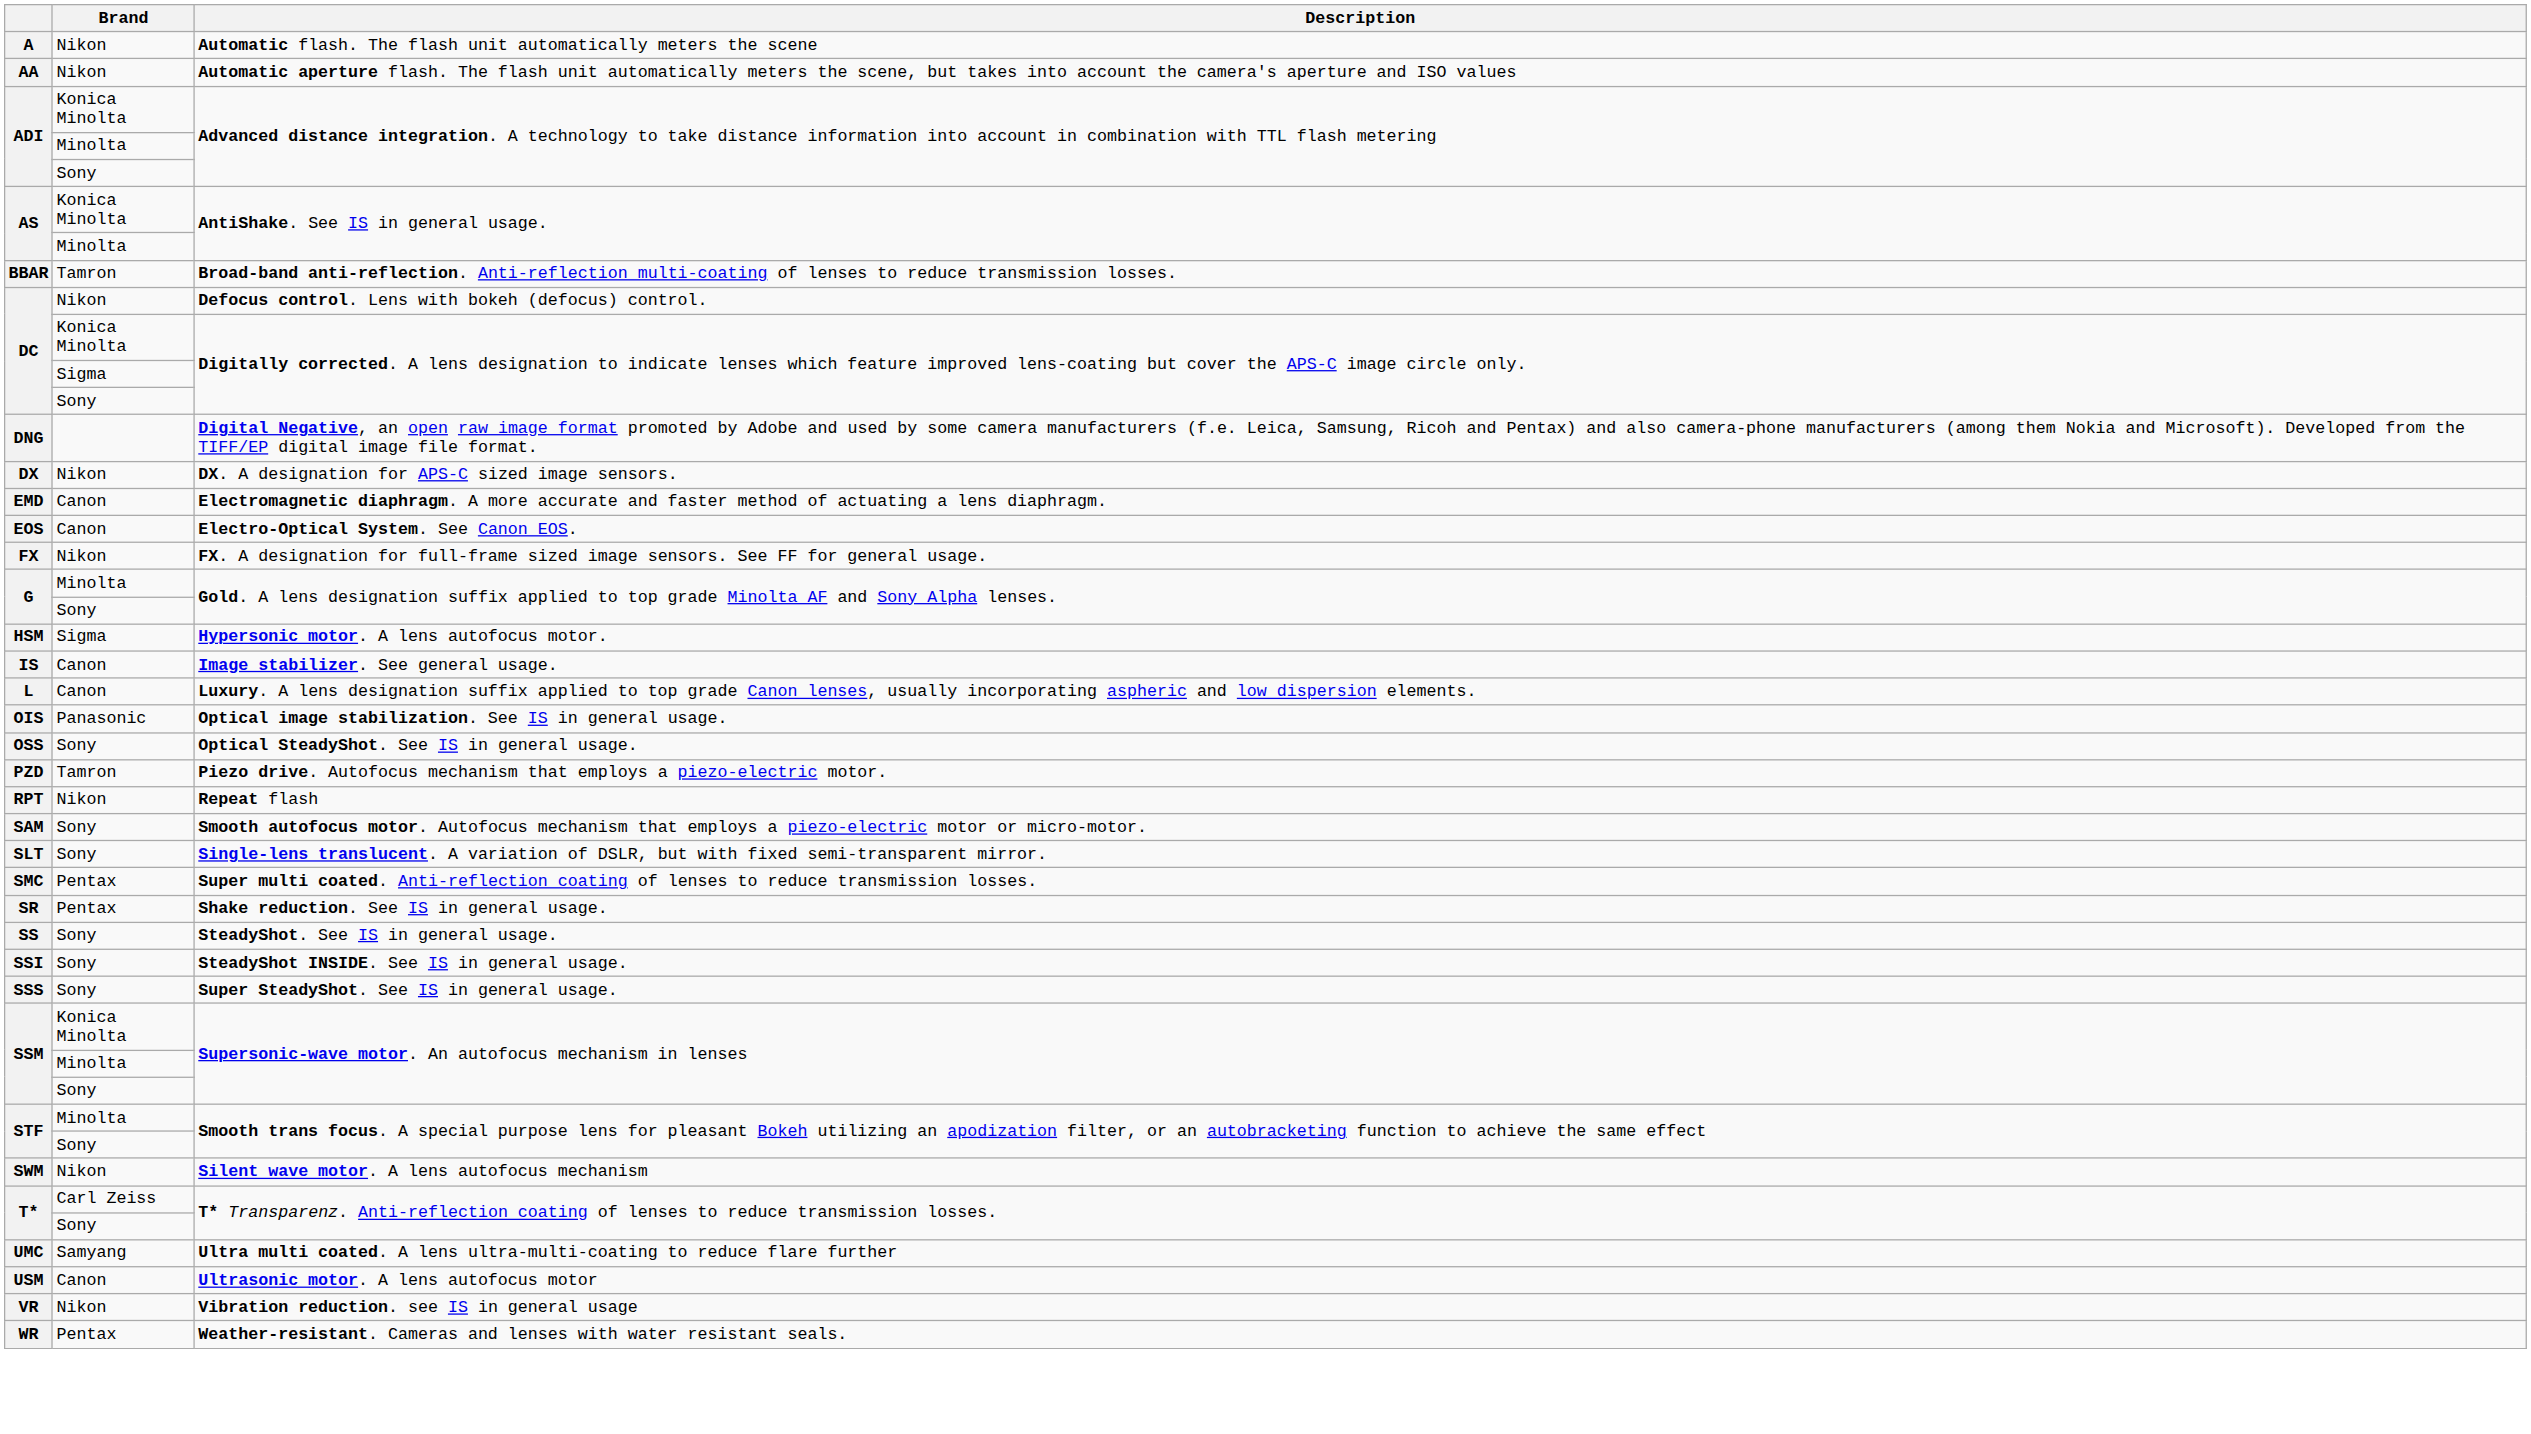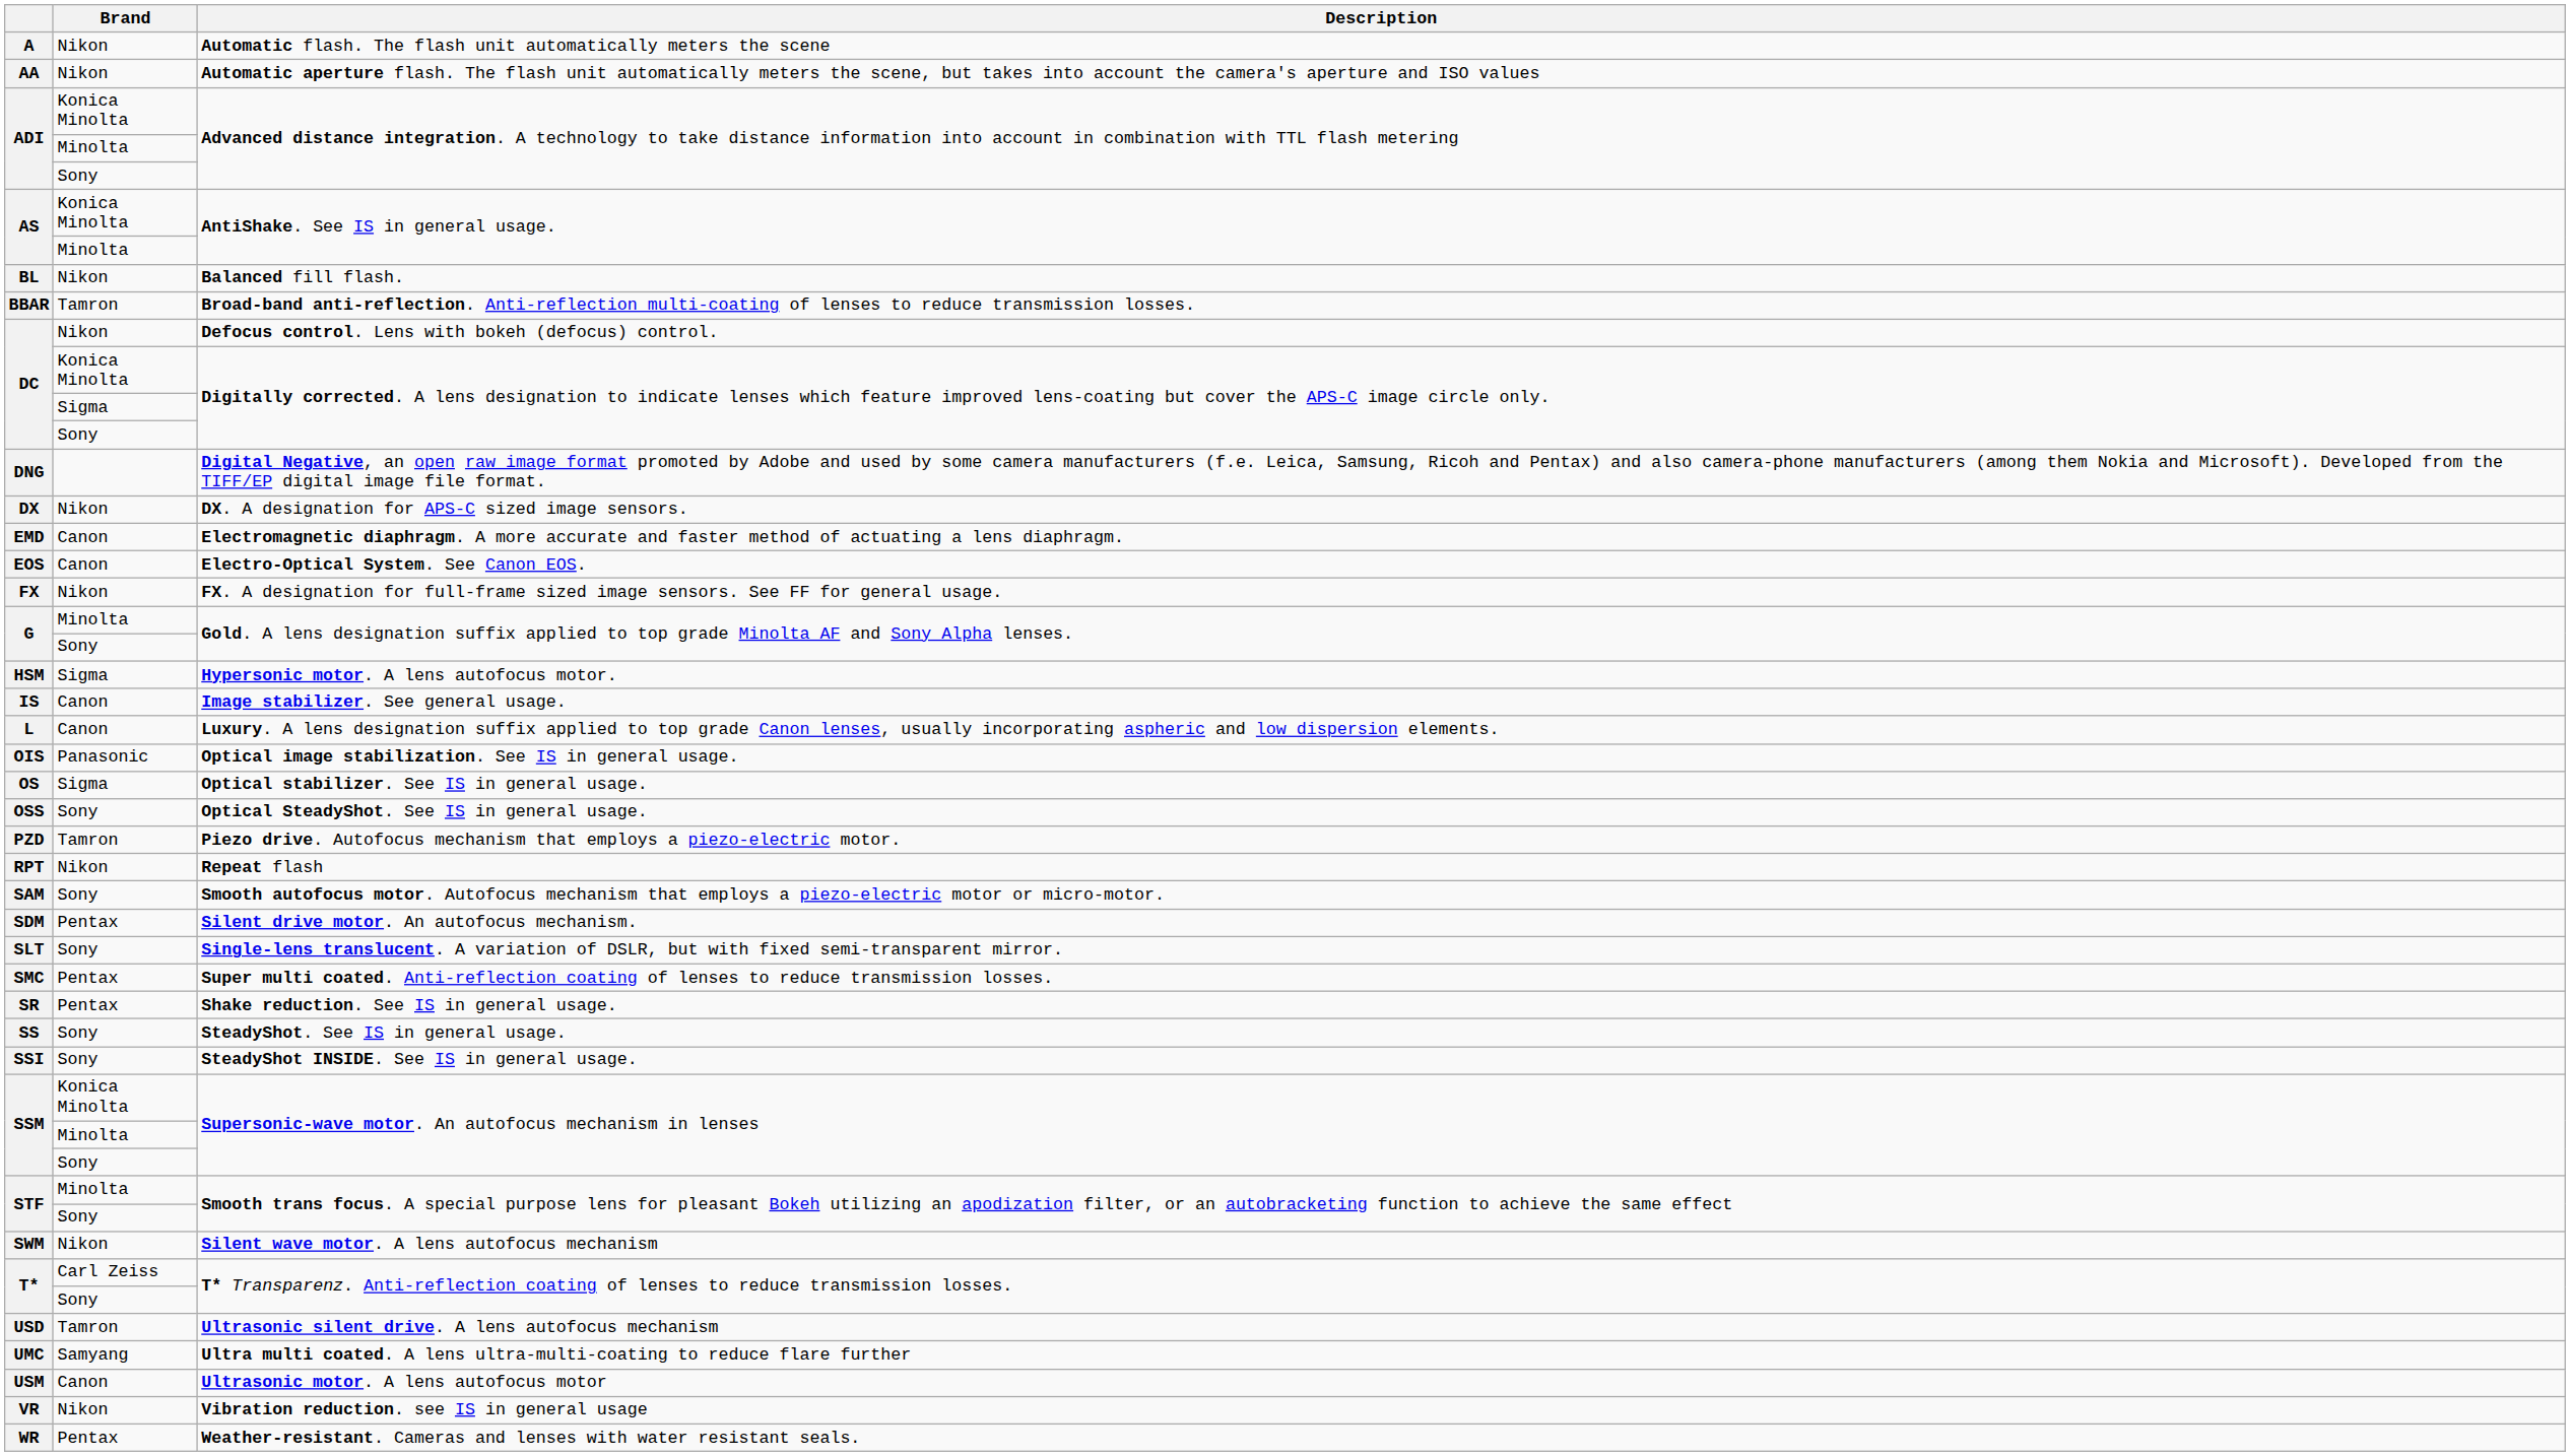+ row: BL | Nikon | Balanced fill flash.
+ row: OS | Sigma | Optical stabilizer. See IS in general usage.
+ row: SDM | Pentax | Silent drive motor. An autofocus mechanism.
- row: SSS | Sony | Super SteadyShot. See IS in general usage.
+ row: USD | Tamron | Ultrasonic silent drive. A lens autofocus mechanism
